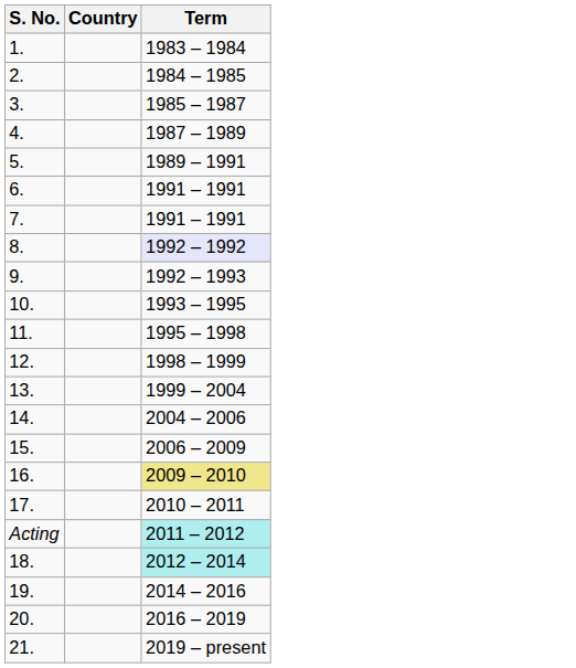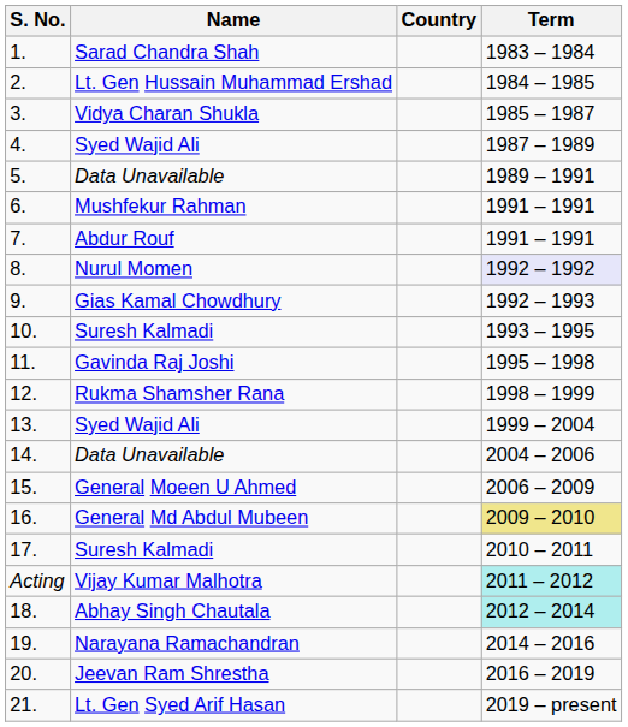+ column: Name | Sarad Chandra Shah | Lt. Gen Hussain Muhammad Ershad | Vidya Charan Shukla | Syed Wajid Ali | Data Unavailable | Mushfekur Rahman | Abdur Rouf | Nurul Momen | Gias Kamal Chowdhury | Suresh Kalmadi | Gavinda Raj Joshi | Rukma Shamsher Rana | Syed Wajid Ali | Data Unavailable | General Moeen U Ahmed | General Md Abdul Mubeen | Suresh Kalmadi | Vijay Kumar Malhotra | Abhay Singh Chautala | Narayana Ramachandran | Jeevan Ram Shrestha | Lt. Gen Syed Arif Hasan
